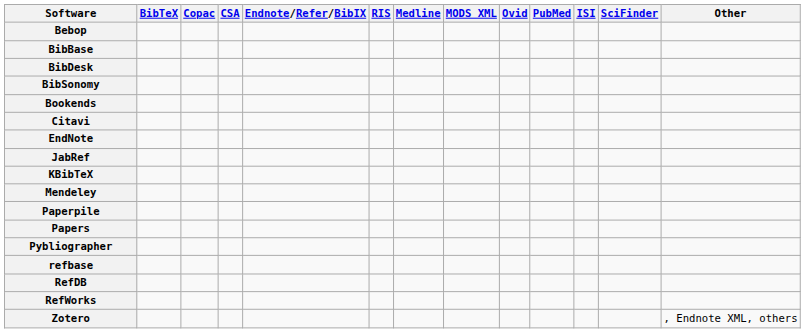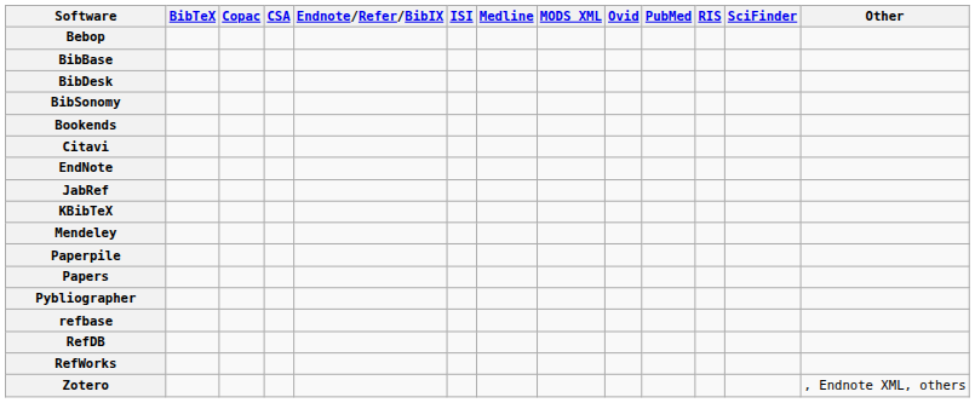columns swapped: ISI <-> RIS
